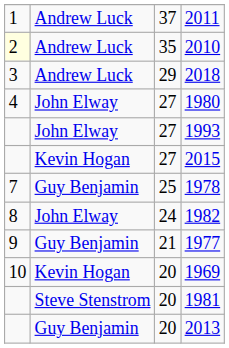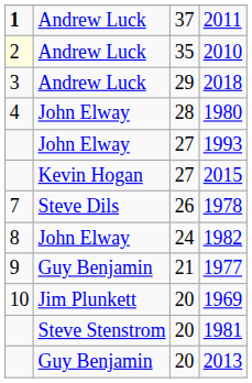2011 | column 1: normal -> bold
1980 | column 3: 27 -> 28
1978 | column 2: Guy Benjamin -> Steve Dils
1978 | column 3: 25 -> 26
1969 | column 2: Kevin Hogan -> Jim Plunkett
